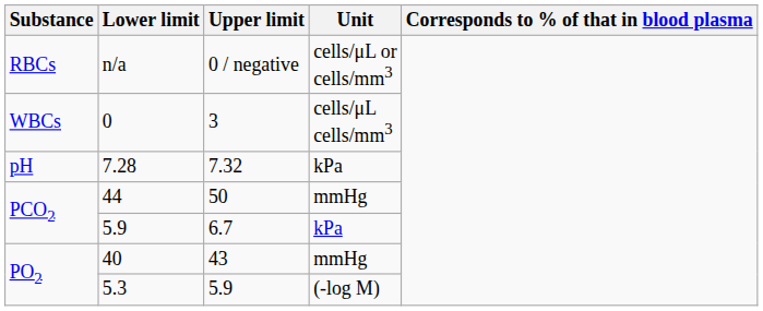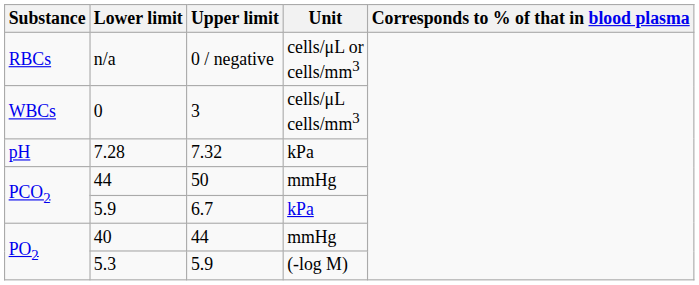40 | Upper limit: 43 -> 44
